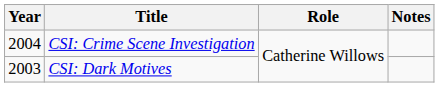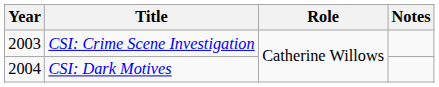CSI: Crime Scene Investigation | Year: 2004 -> 2003
CSI: Dark Motives | Year: 2003 -> 2004
